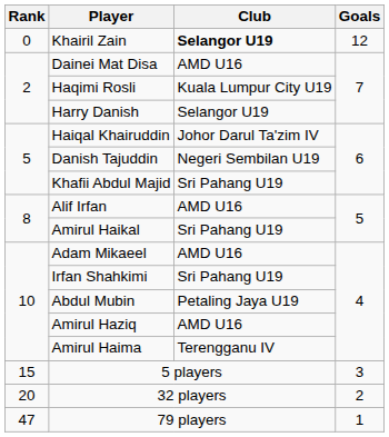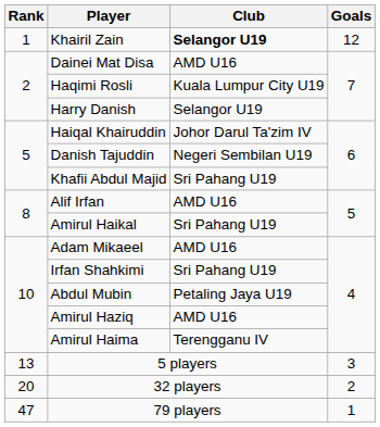Khairil Zain | Rank: 0 -> 1
5 players | Rank: 15 -> 13
